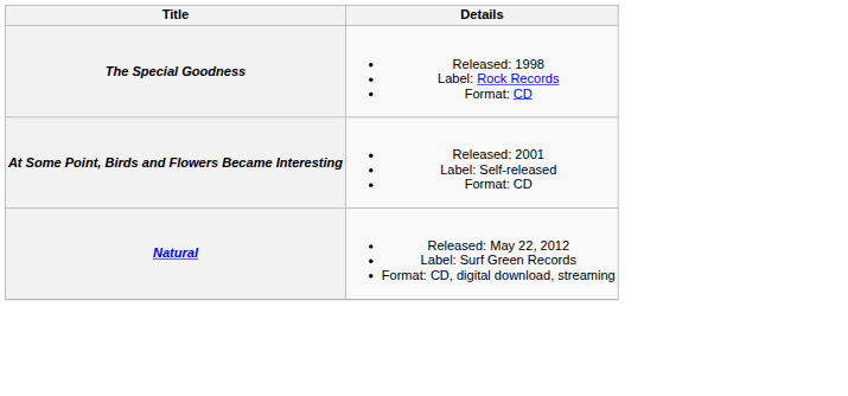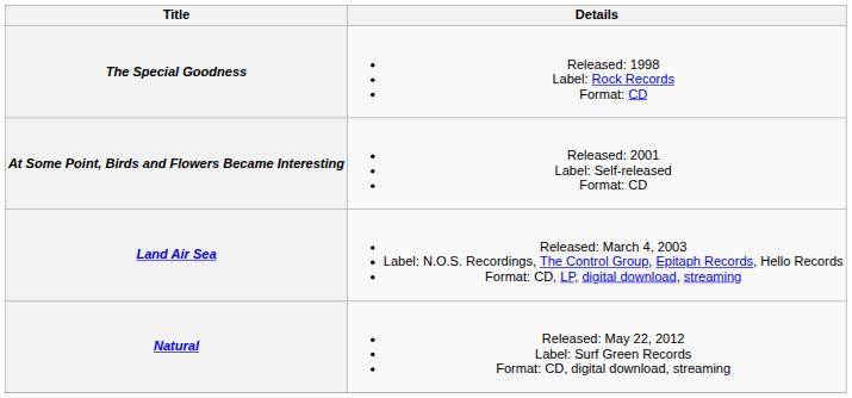+ row: Land Air Sea | Released: March 4, 2003 Label: N.O.S. Recordings, The Control Group, Epitaph Records, Hello Records Format: CD, LP, digital download, streaming
